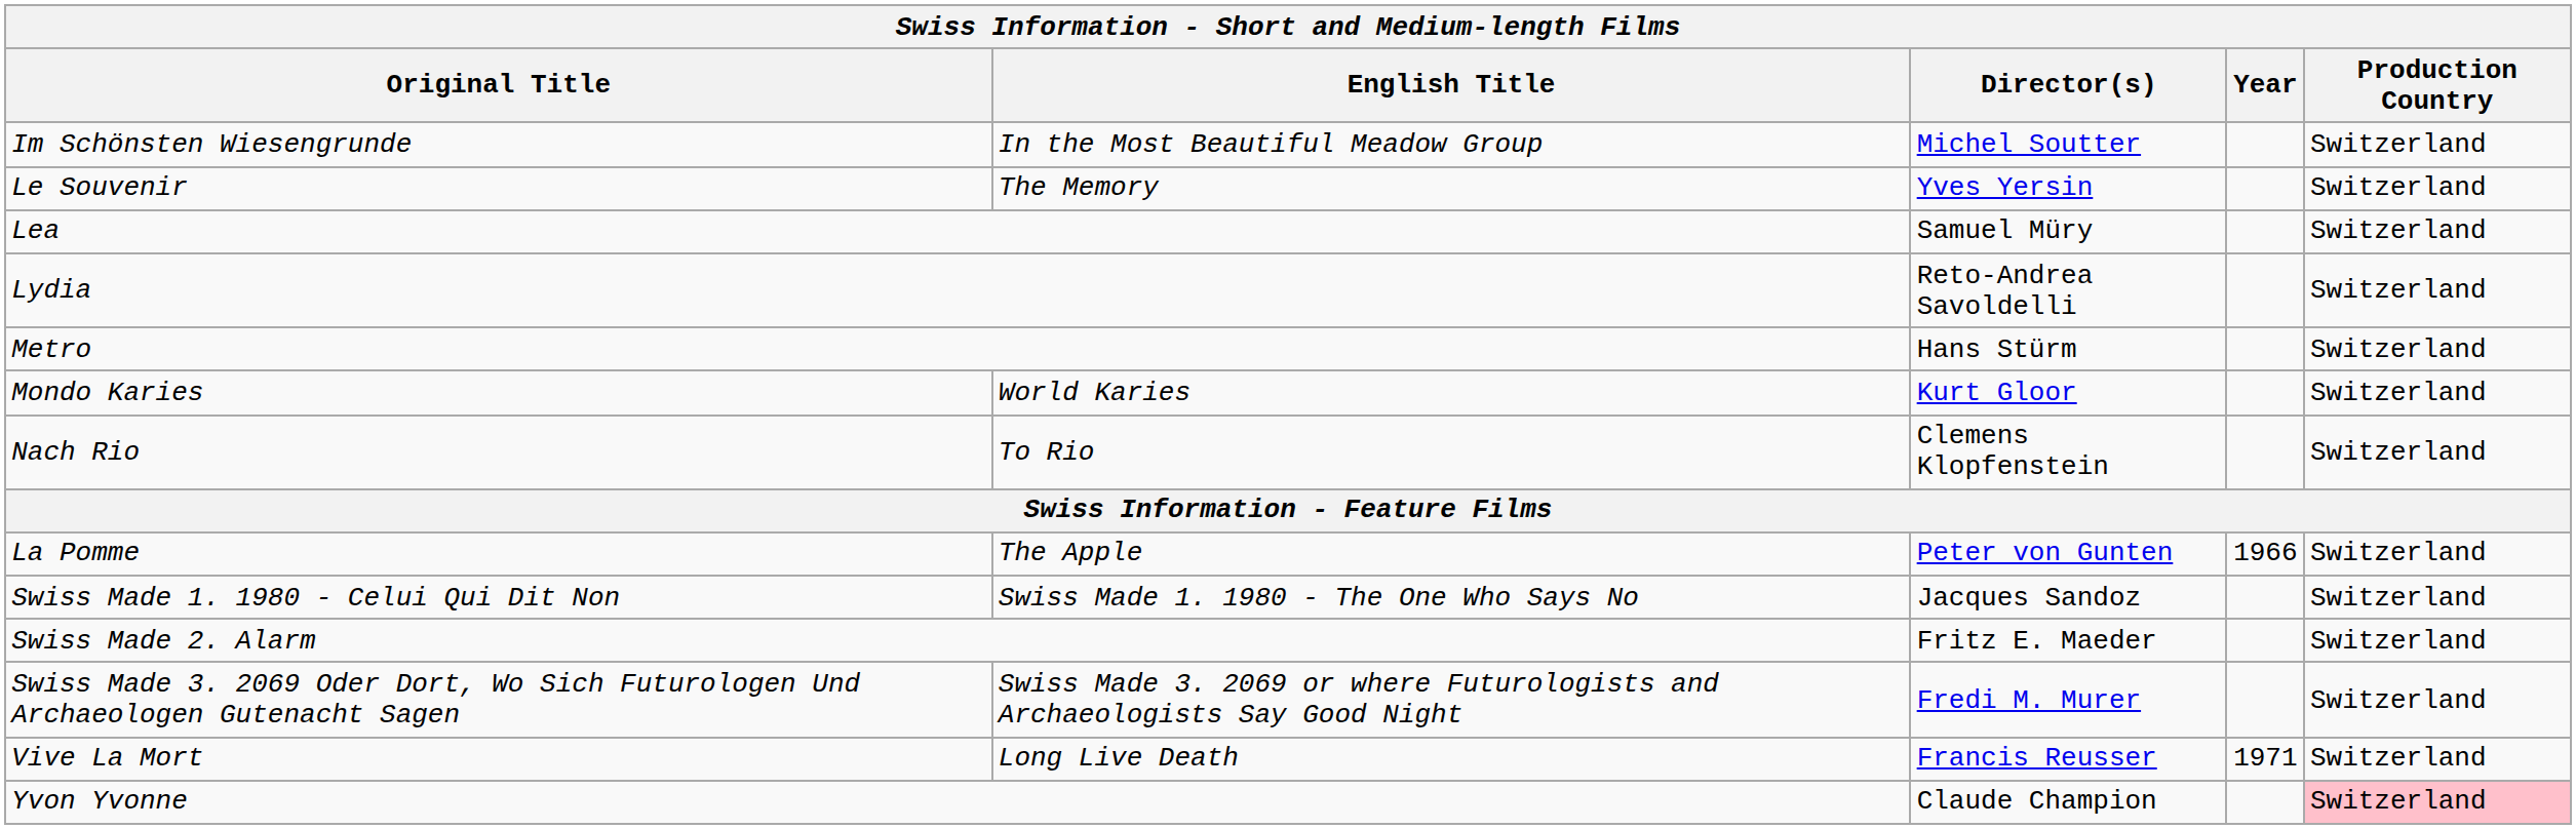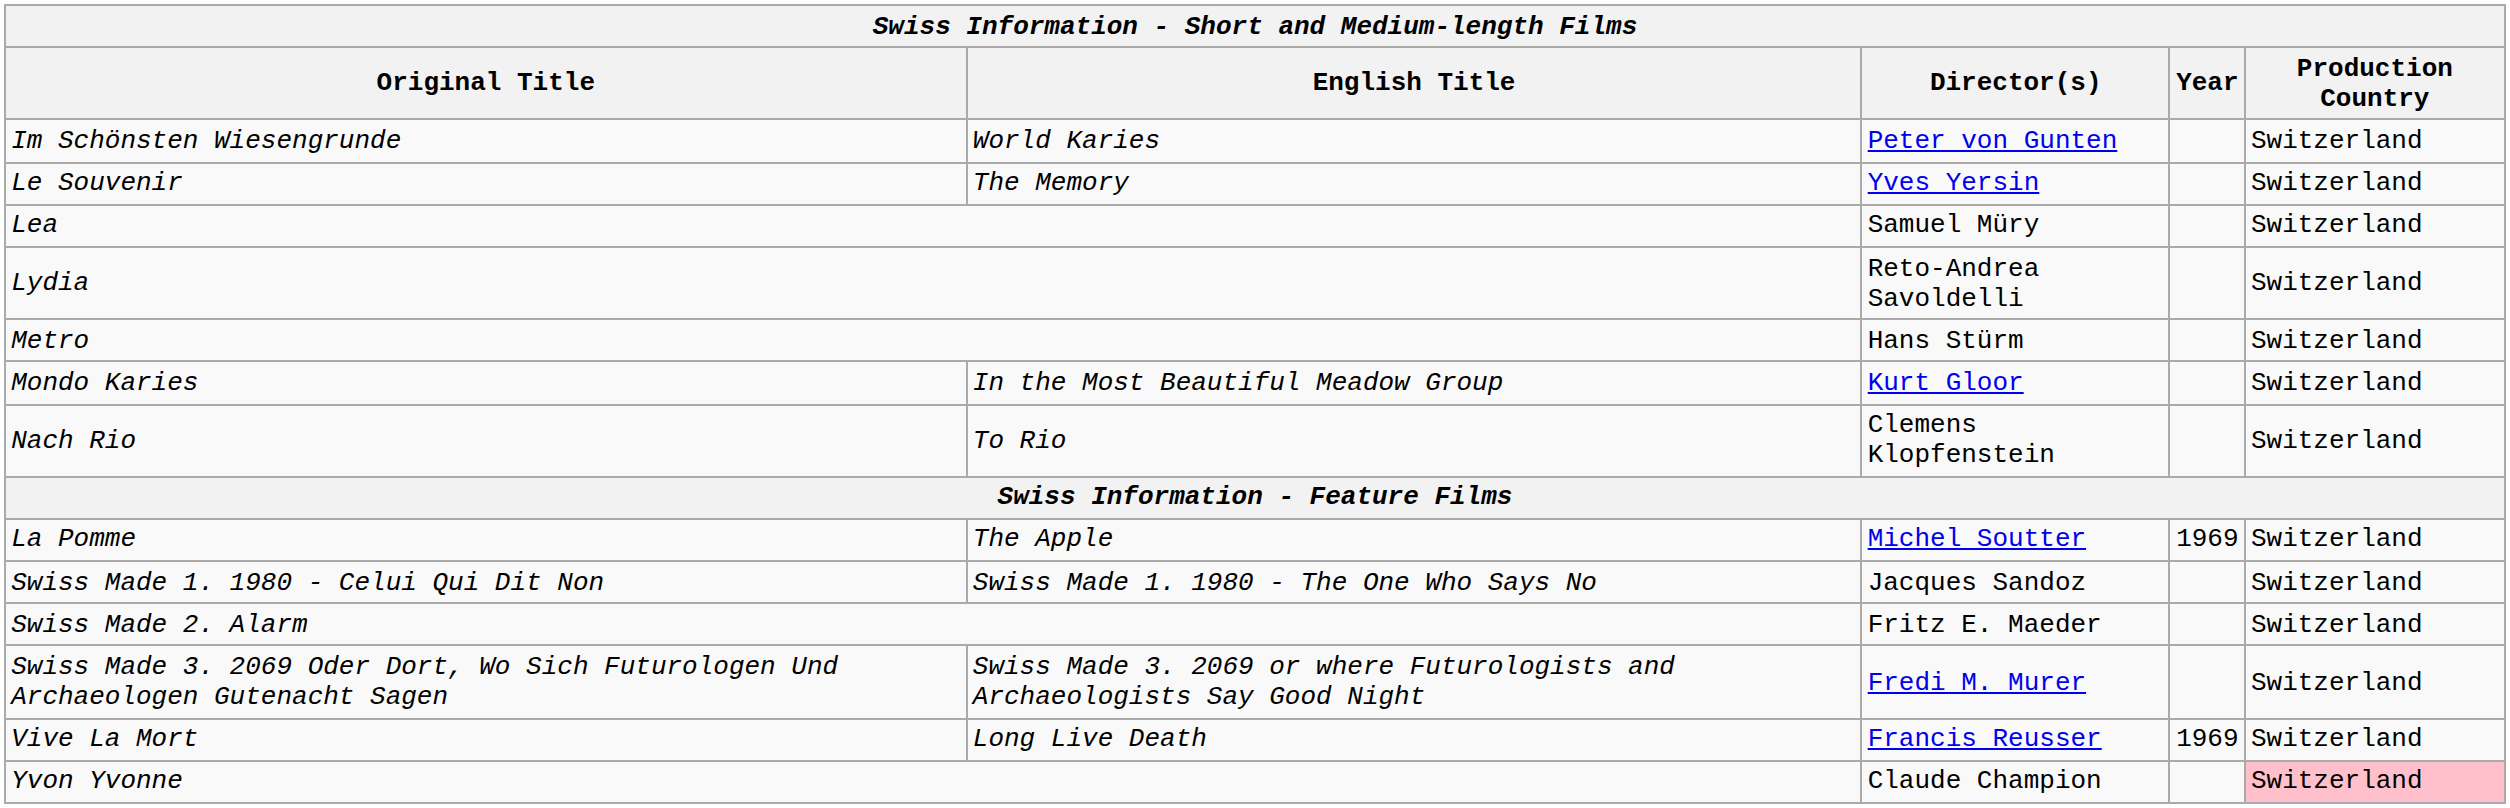Im Schönsten Wiesengrunde | English Title: In the Most Beautiful Meadow Group -> World Karies
Im Schönsten Wiesengrunde | Director(s): Michel Soutter -> Peter von Gunten
Mondo Karies | English Title: World Karies -> In the Most Beautiful Meadow Group
La Pomme | Director(s): Peter von Gunten -> Michel Soutter
La Pomme | Year: 1966 -> 1969
Vive La Mort | Year: 1971 -> 1969
